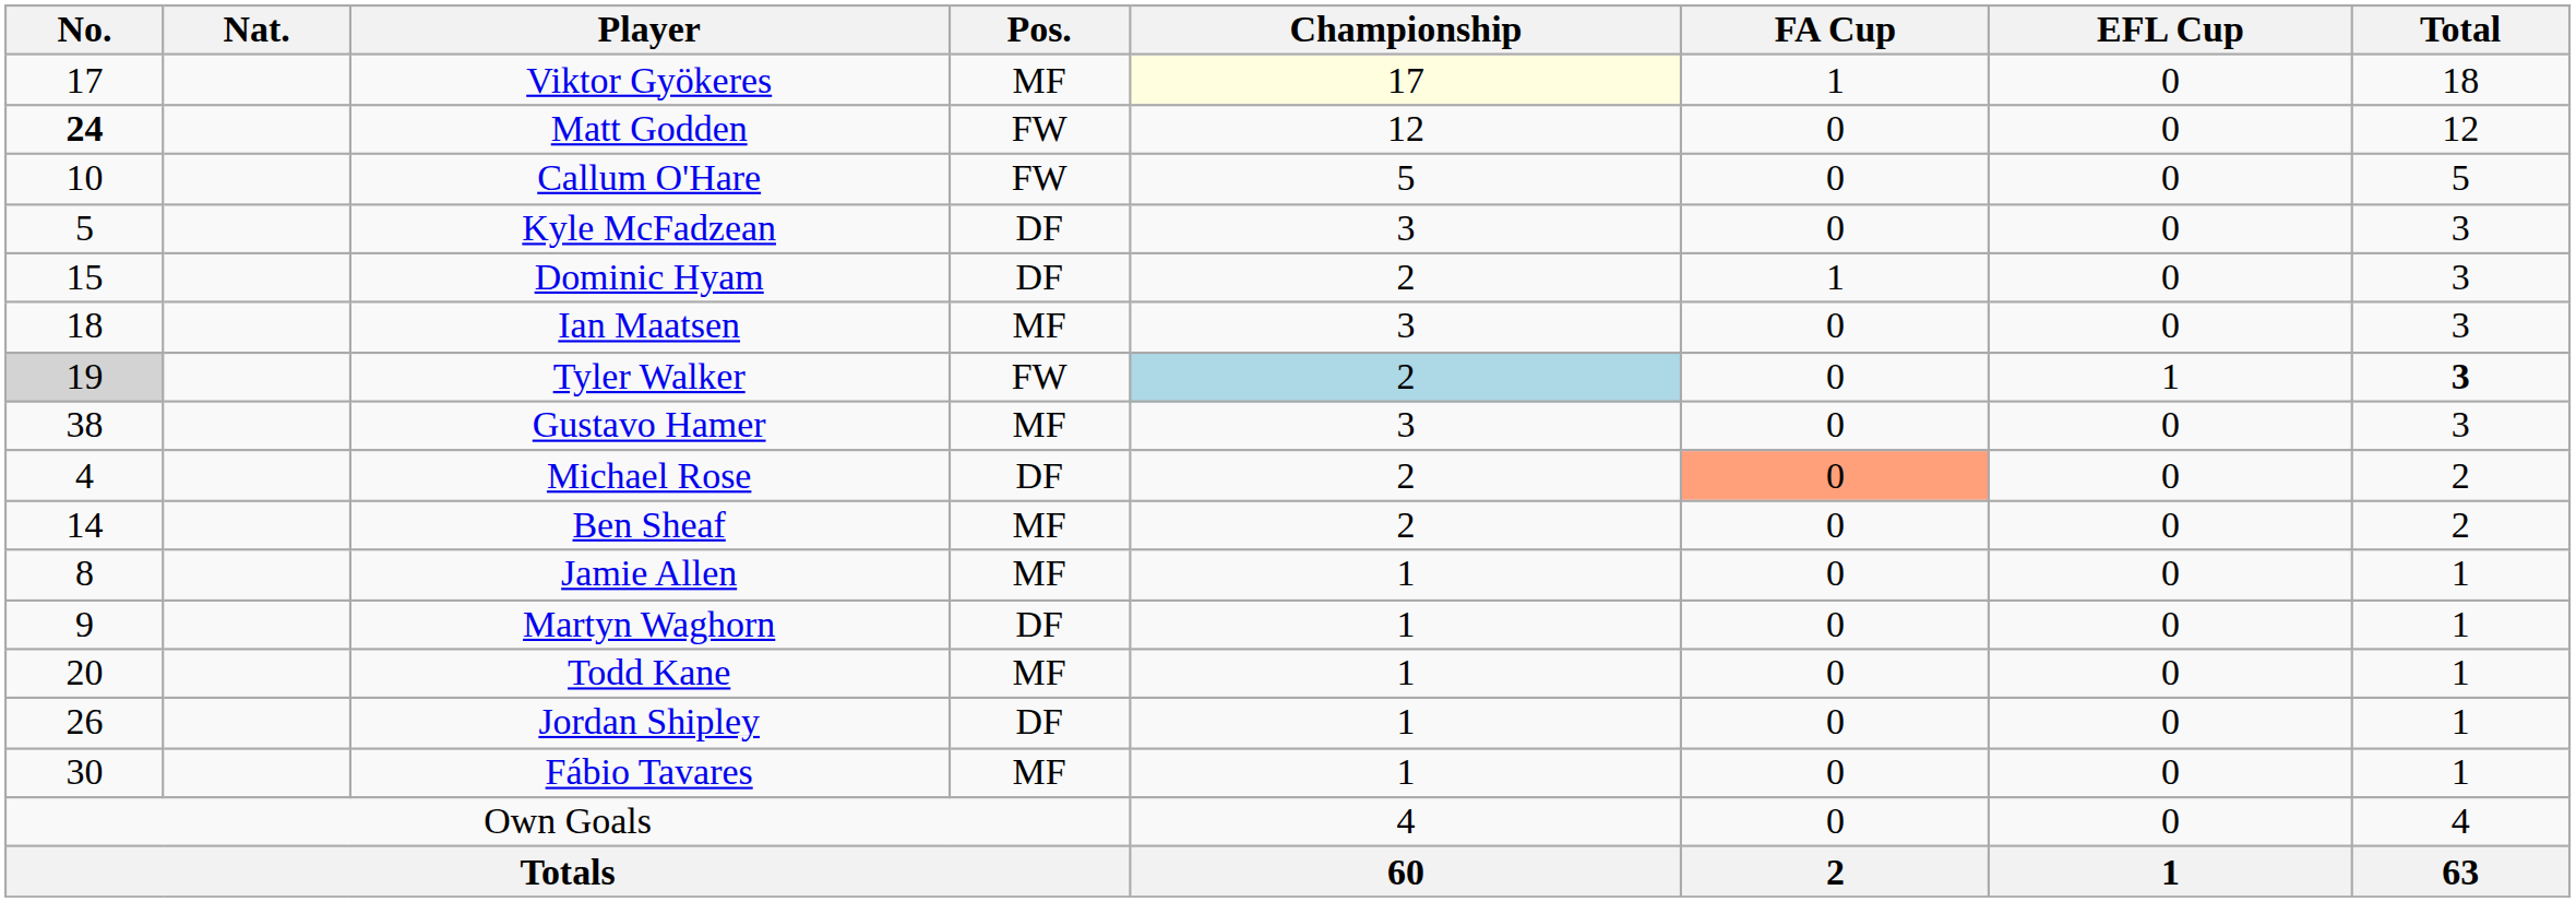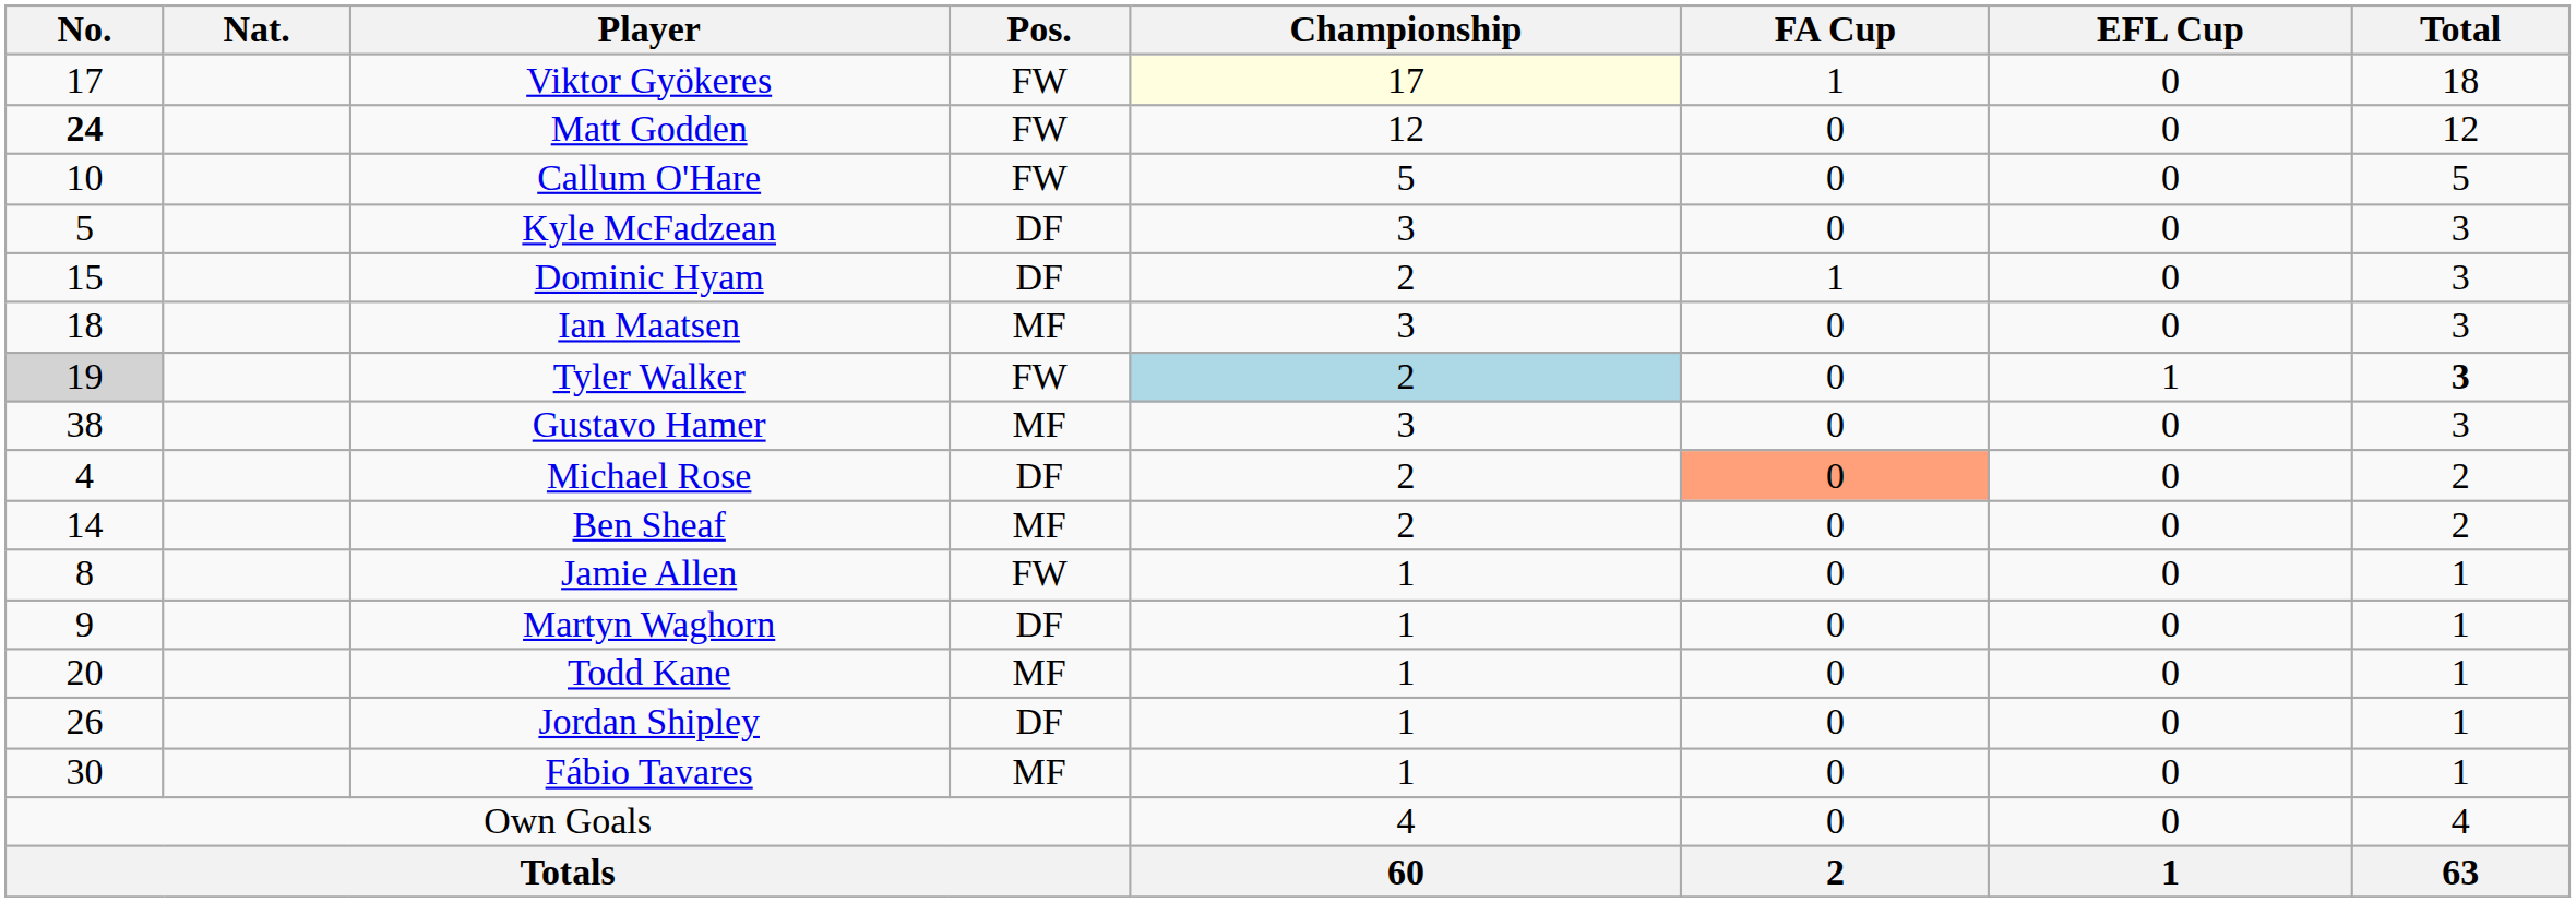Viktor Gyökeres | Pos.: MF -> FW
Jamie Allen | Pos.: MF -> FW
